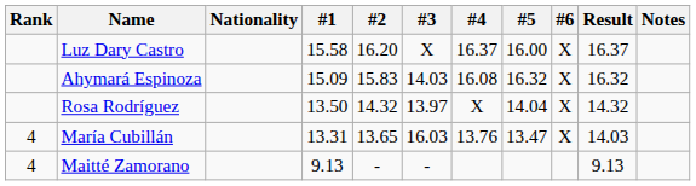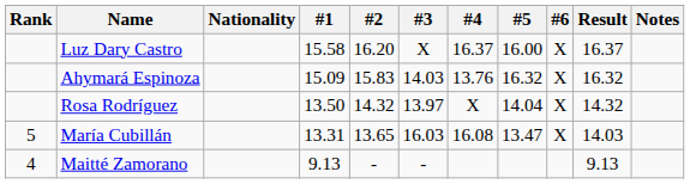Ahymará Espinoza | #4: 16.08 -> 13.76
María Cubillán | Rank: 4 -> 5
María Cubillán | #4: 13.76 -> 16.08
